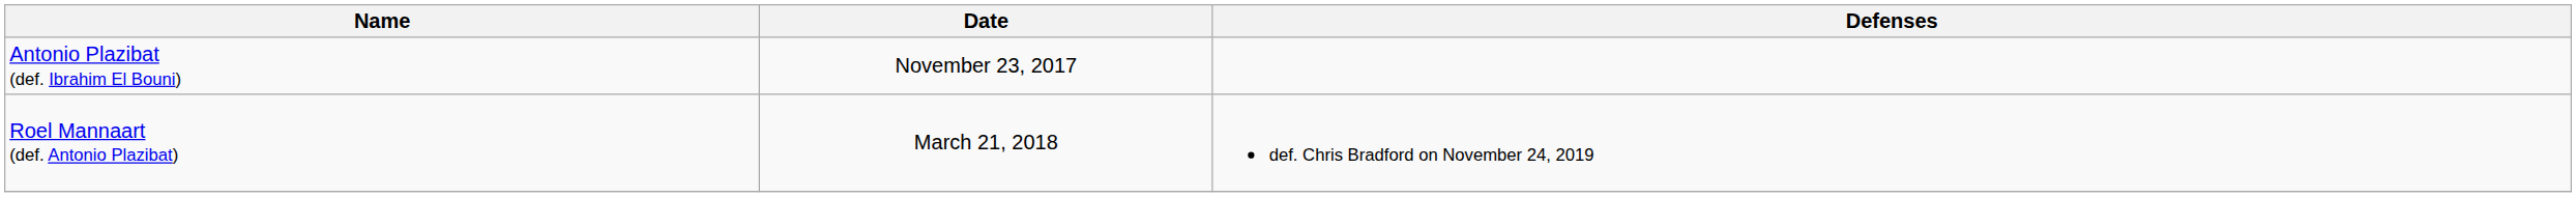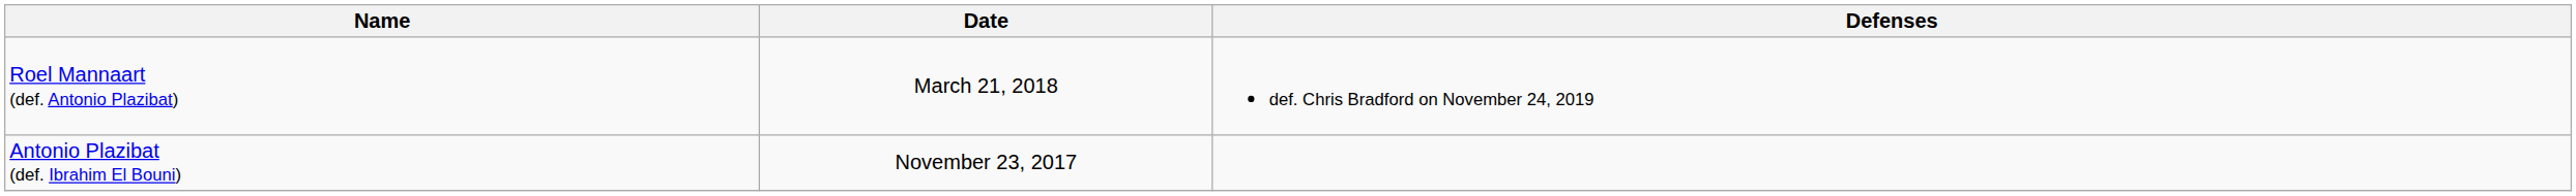rows swapped: Antonio Plazibat (def. Ibrahim El Bouni) <-> Roel Mannaart (def. Antonio Plazibat)
